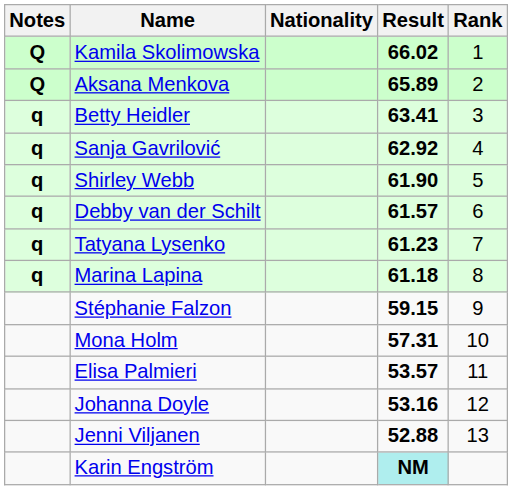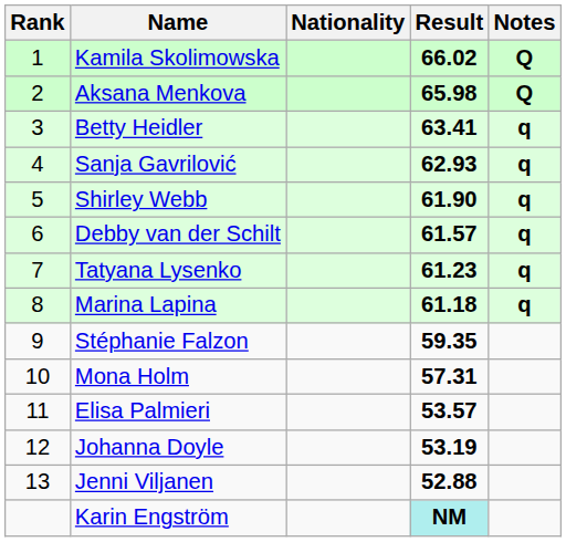columns swapped: Rank <-> Notes
Aksana Menkova | Result: 65.89 -> 65.98
Sanja Gavrilović | Result: 62.92 -> 62.93
Stéphanie Falzon | Result: 59.15 -> 59.35
Johanna Doyle | Result: 53.16 -> 53.19
